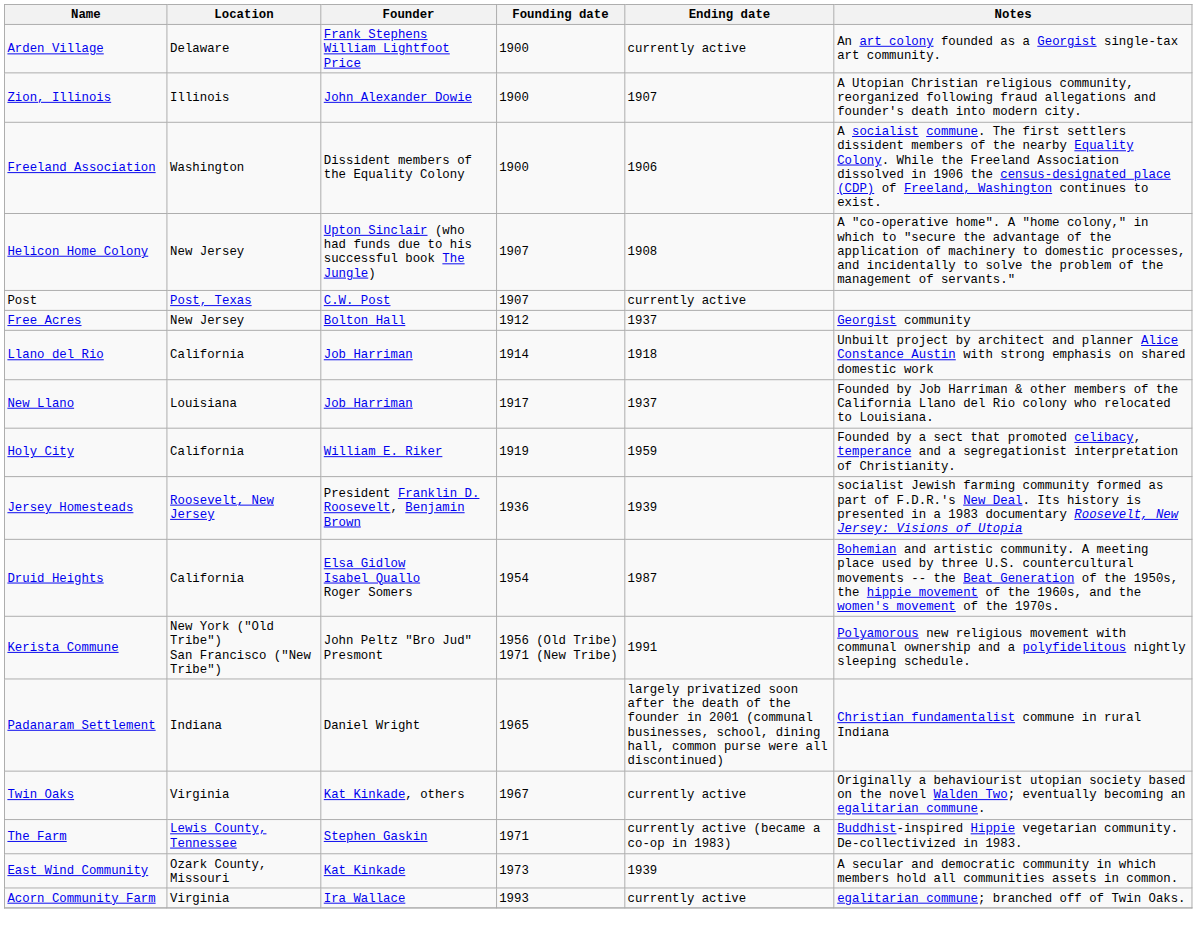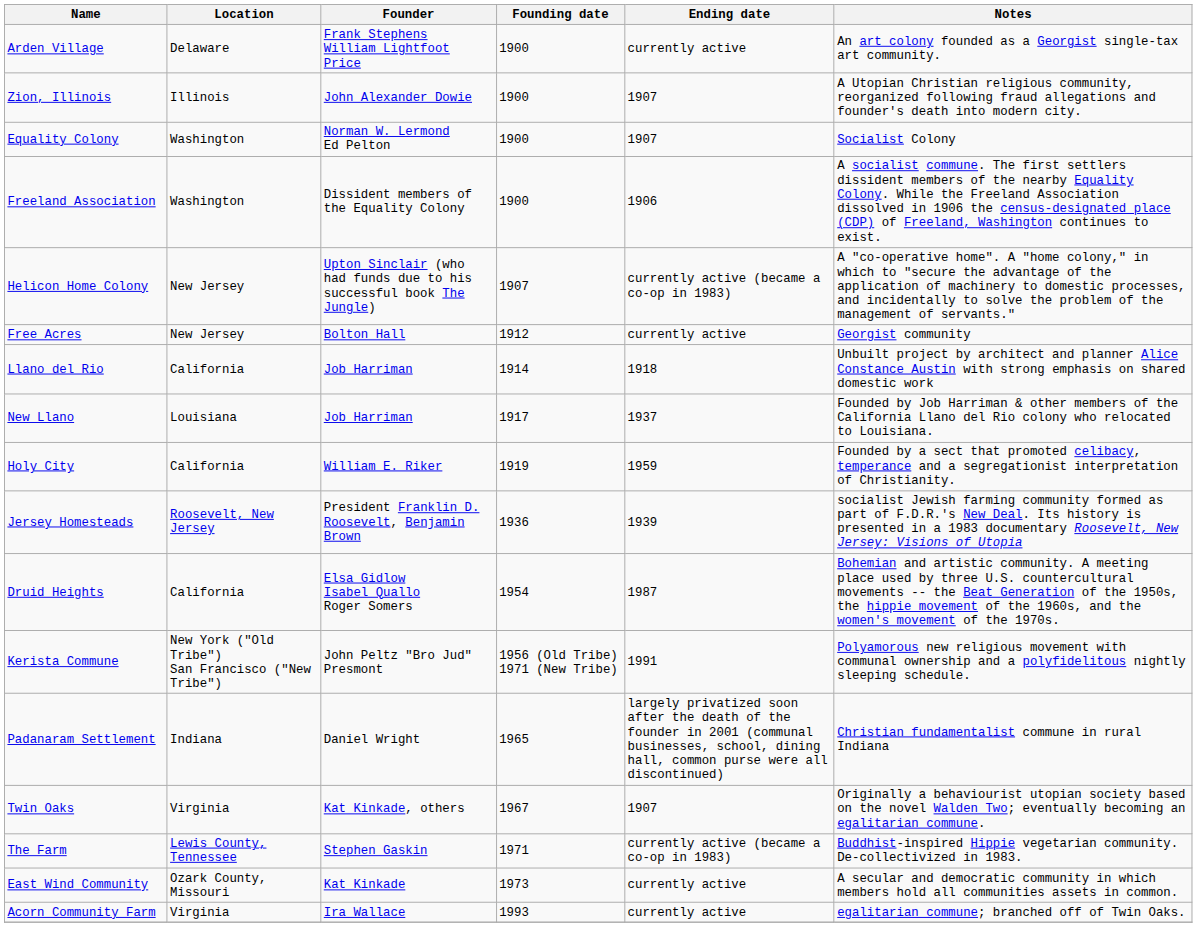+ row: Equality Colony | Washington | Norman W. Lermond Ed Pelton | 1900 | 1907 | Socialist Colony
Helicon Home Colony | Ending date: 1908 -> currently active (became a co-op in 1983)
- row: Post | Post, Texas | C.W. Post | 1907 | currently active
Free Acres | Ending date: 1937 -> currently active
Twin Oaks | Ending date: currently active -> 1907
East Wind Community | Ending date: 1939 -> currently active
